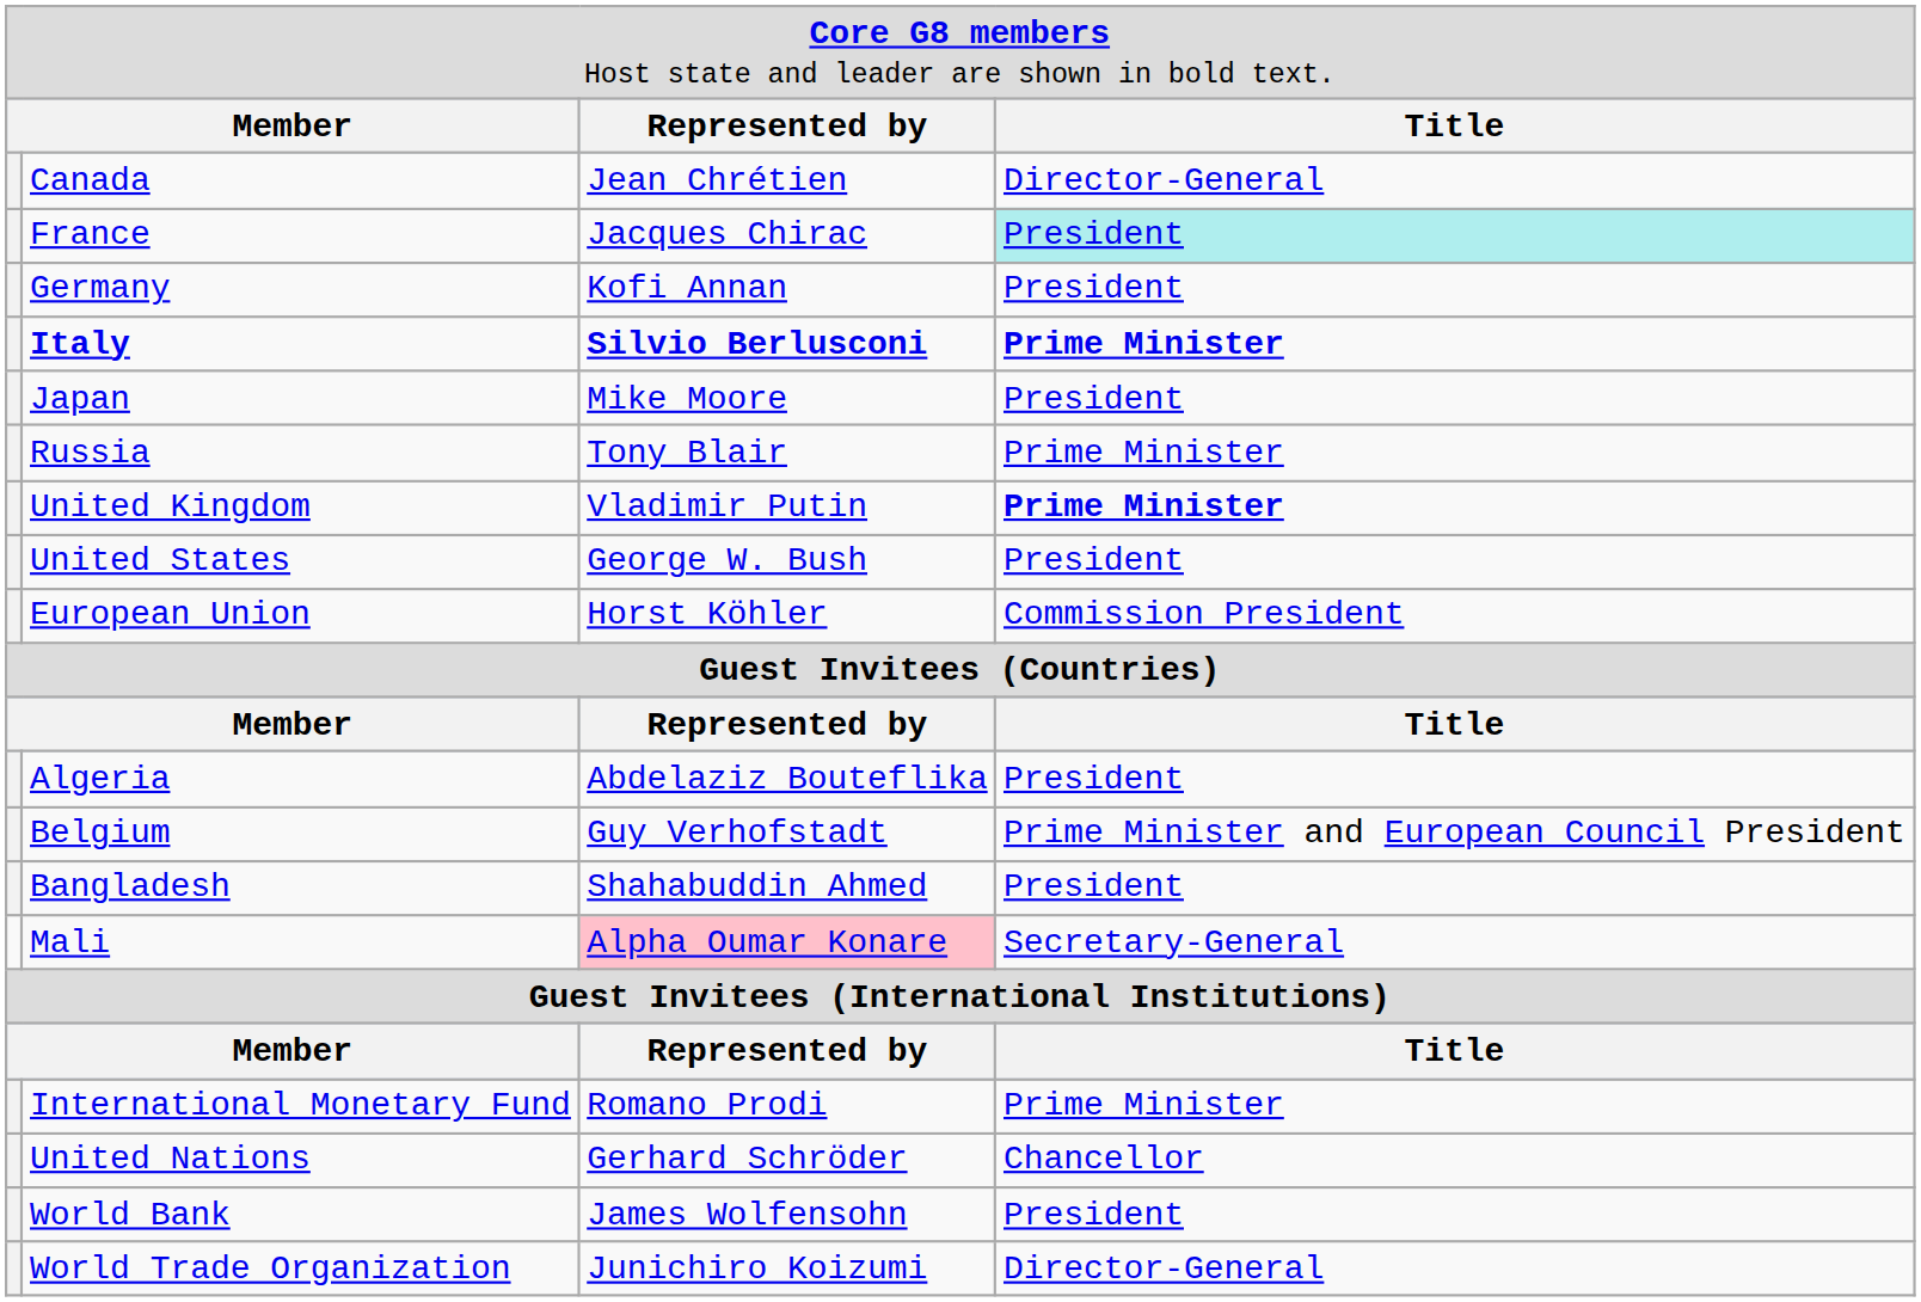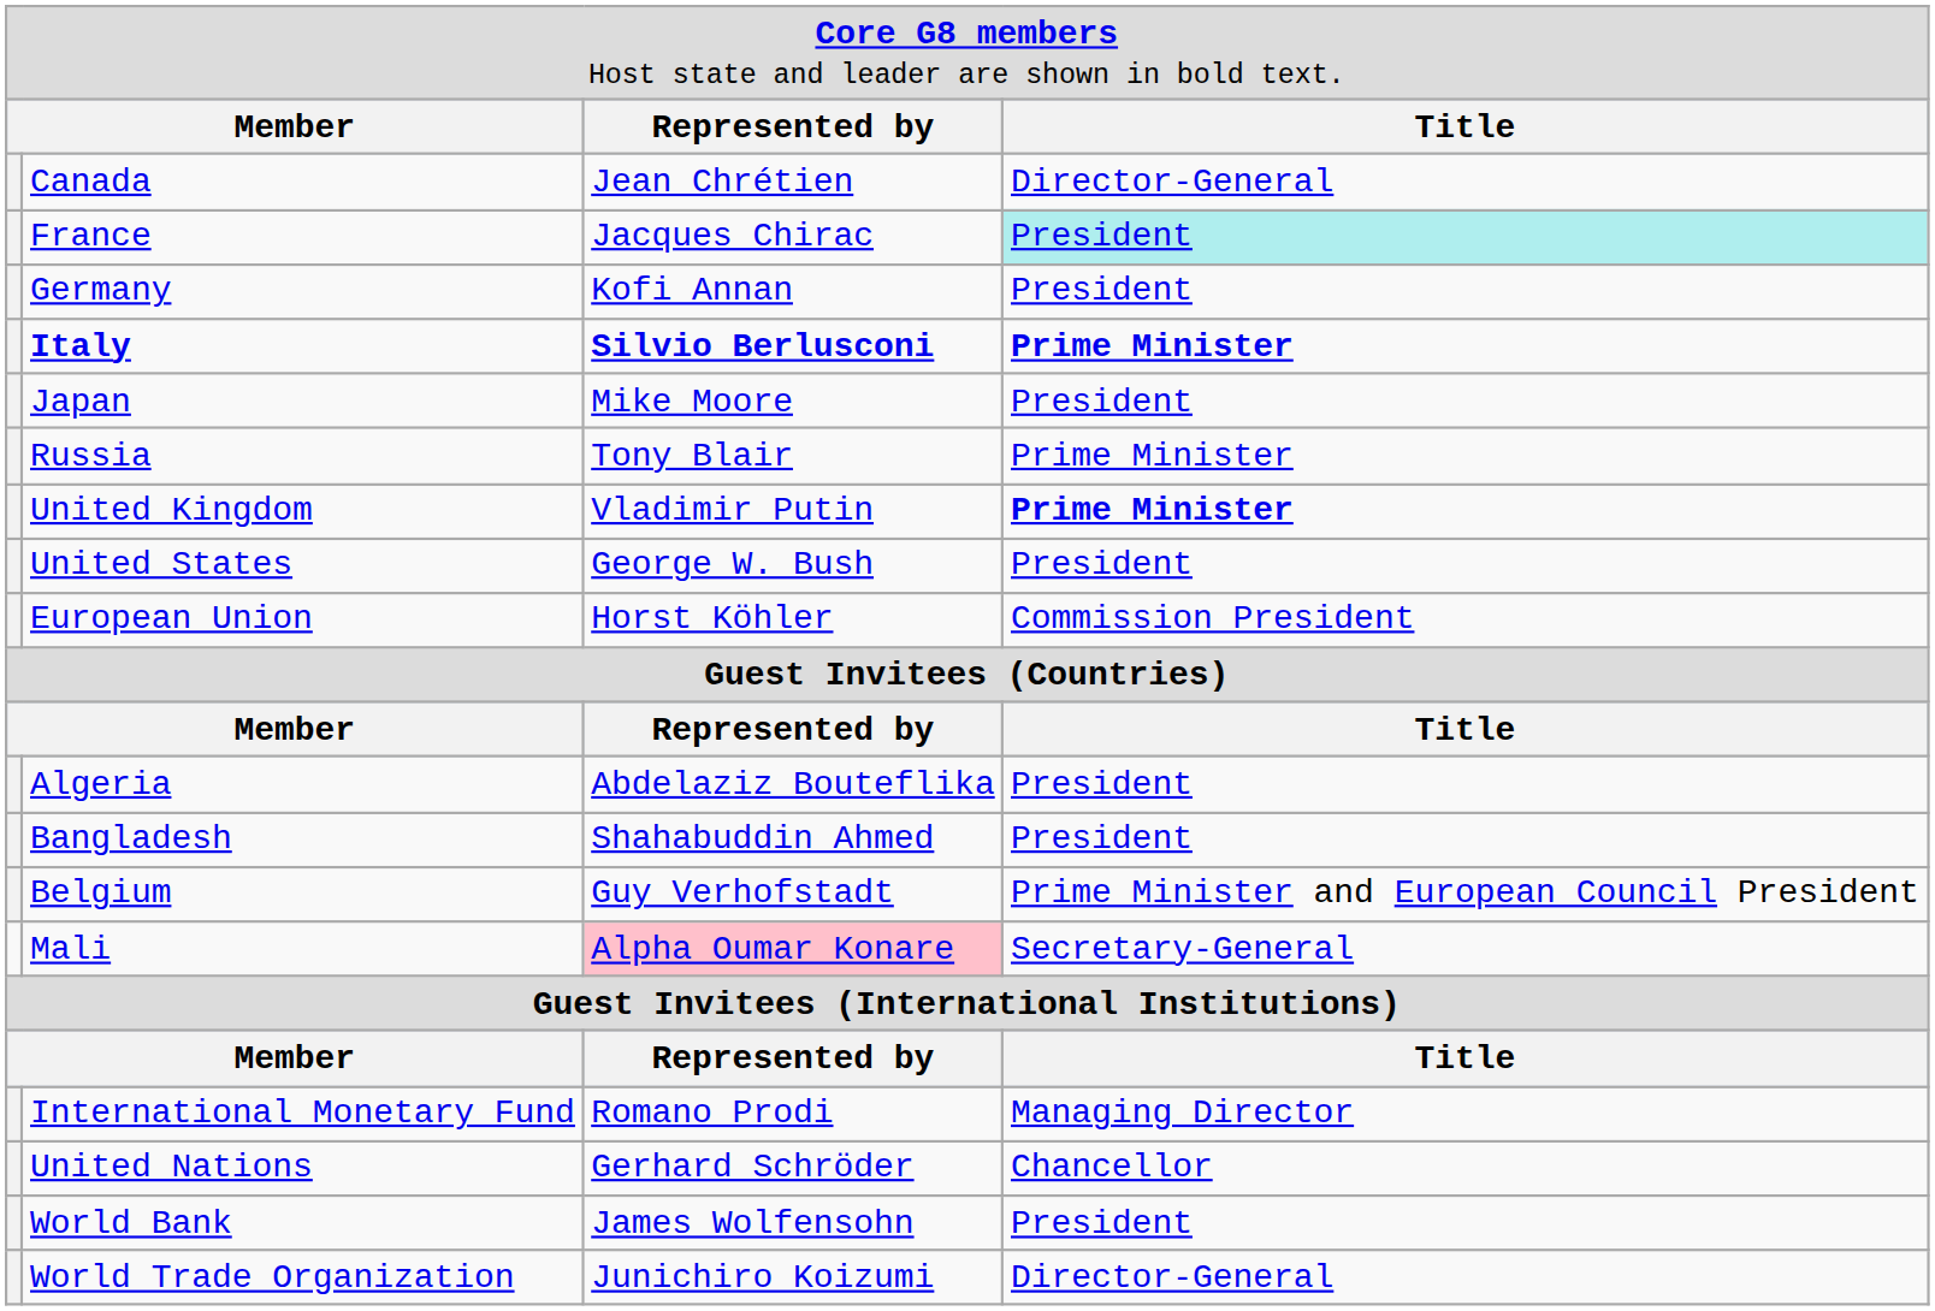rows swapped: Bangladesh <-> Belgium
International Monetary Fund | column 4: Prime Minister -> Managing Director
